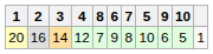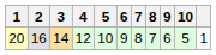columns swapped: 5 <-> 8
